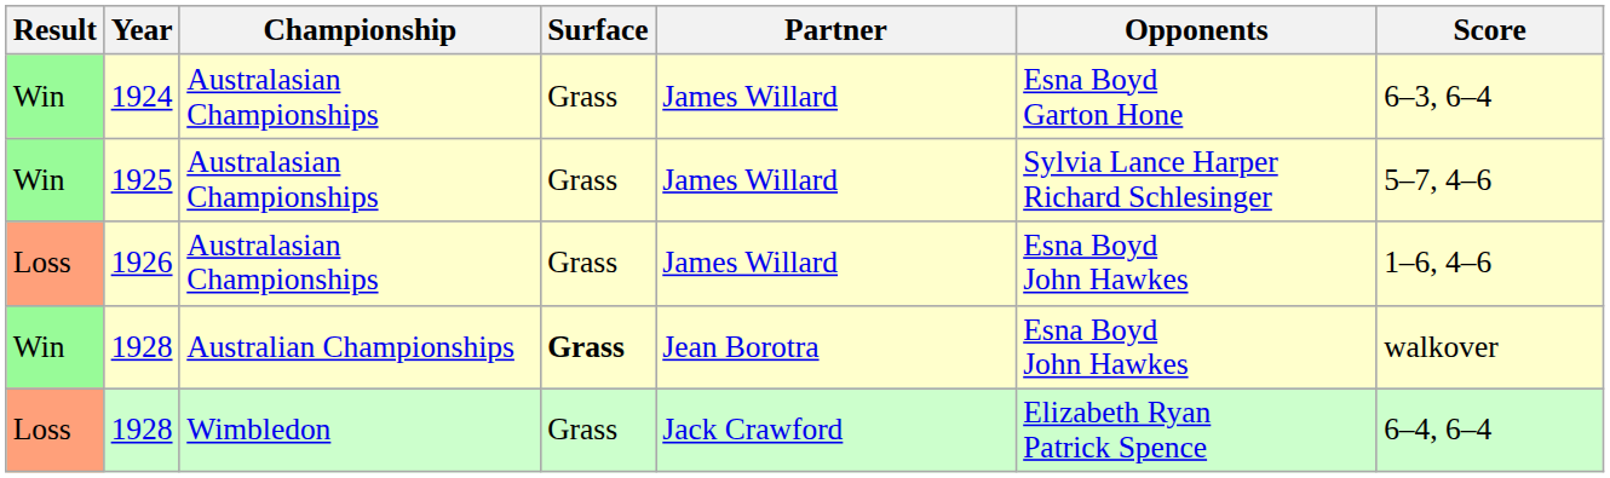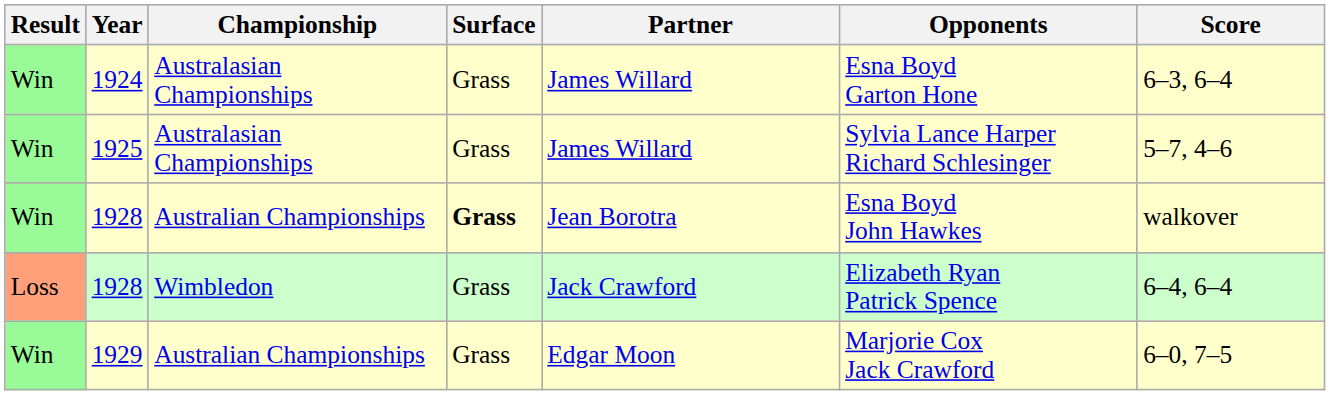- row: Loss | 1926 | Australasian Championships | Grass | James Willard | Esna Boyd John Hawkes | 1–6, 4–6
+ row: Win | 1929 | Australian Championships | Grass | Edgar Moon | Marjorie Cox Jack Crawford | 6–0, 7–5
